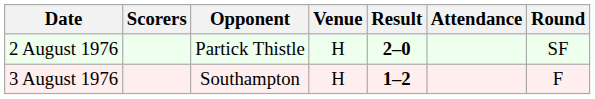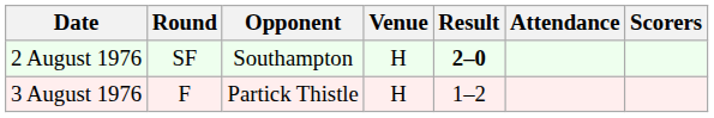columns swapped: Round <-> Scorers
2 August 1976 | Opponent: Partick Thistle -> Southampton
3 August 1976 | Opponent: Southampton -> Partick Thistle
3 August 1976 | Result: bold -> normal
